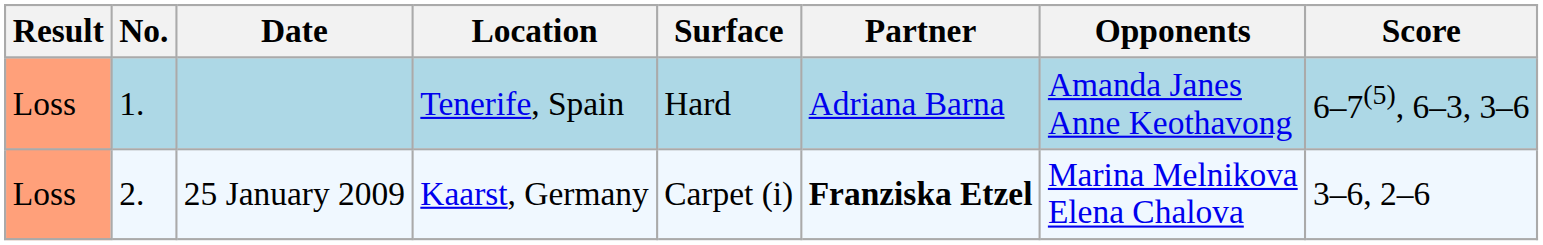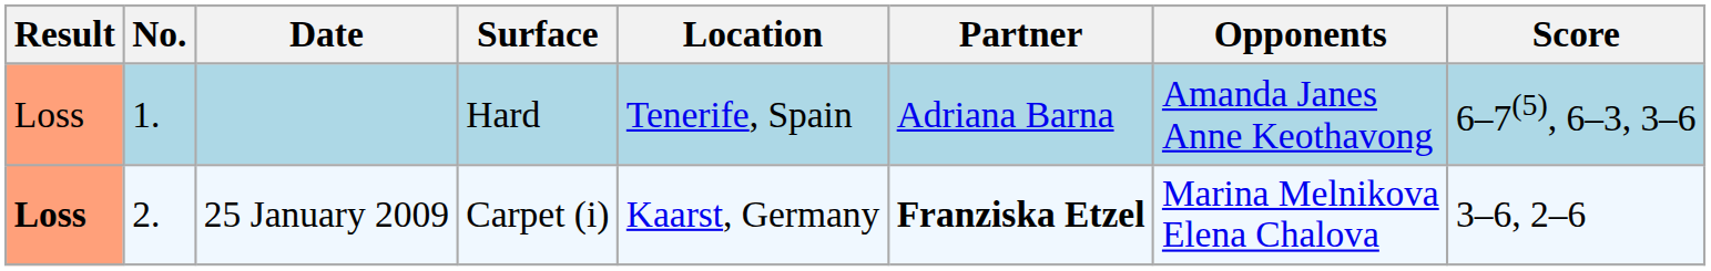columns swapped: Location <-> Surface
25 January 2009 | Result: normal -> bold
